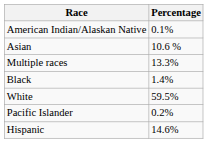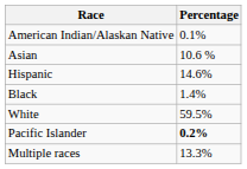rows swapped: Hispanic <-> Multiple races
Pacific Islander | Percentage: normal -> bold
